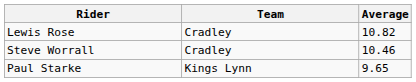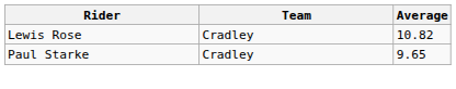- row: Steve Worrall | Cradley | 10.46
Paul Starke | Team: Kings Lynn -> Cradley
